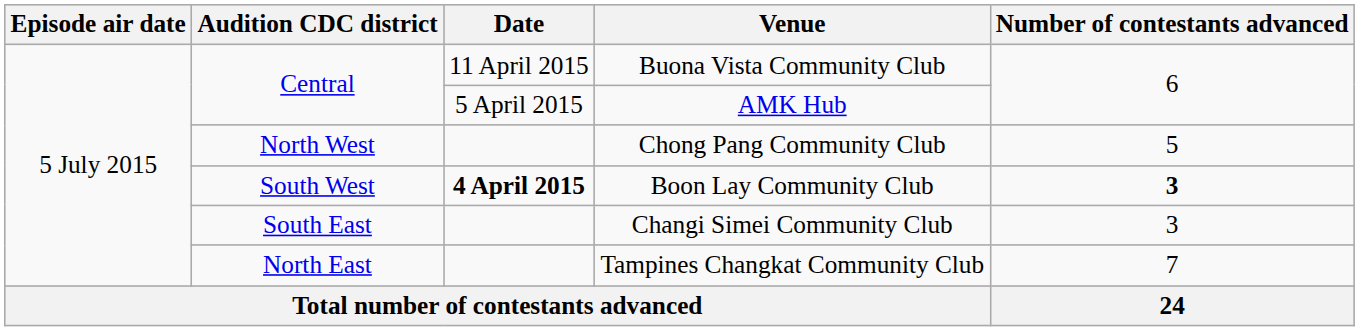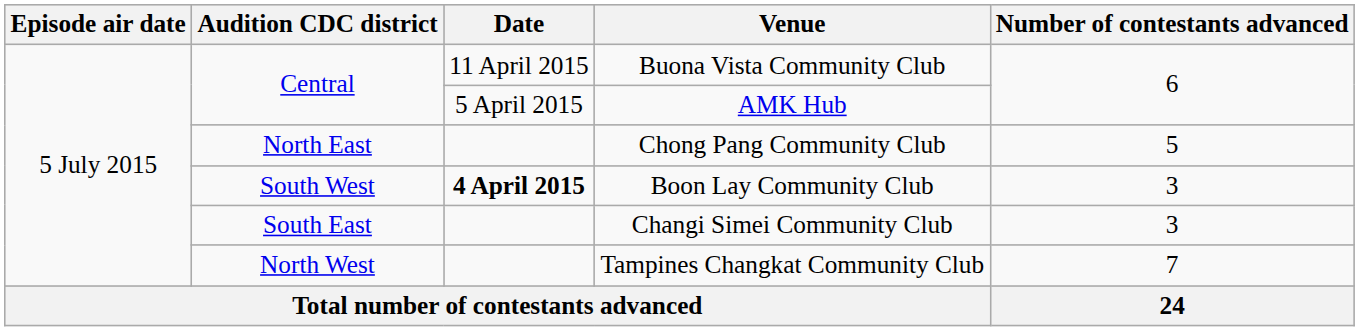Chong Pang Community Club | Audition CDC district: North West -> North East
Boon Lay Community Club | Number of contestants advanced: bold -> normal
Tampines Changkat Community Club | Audition CDC district: North East -> North West
